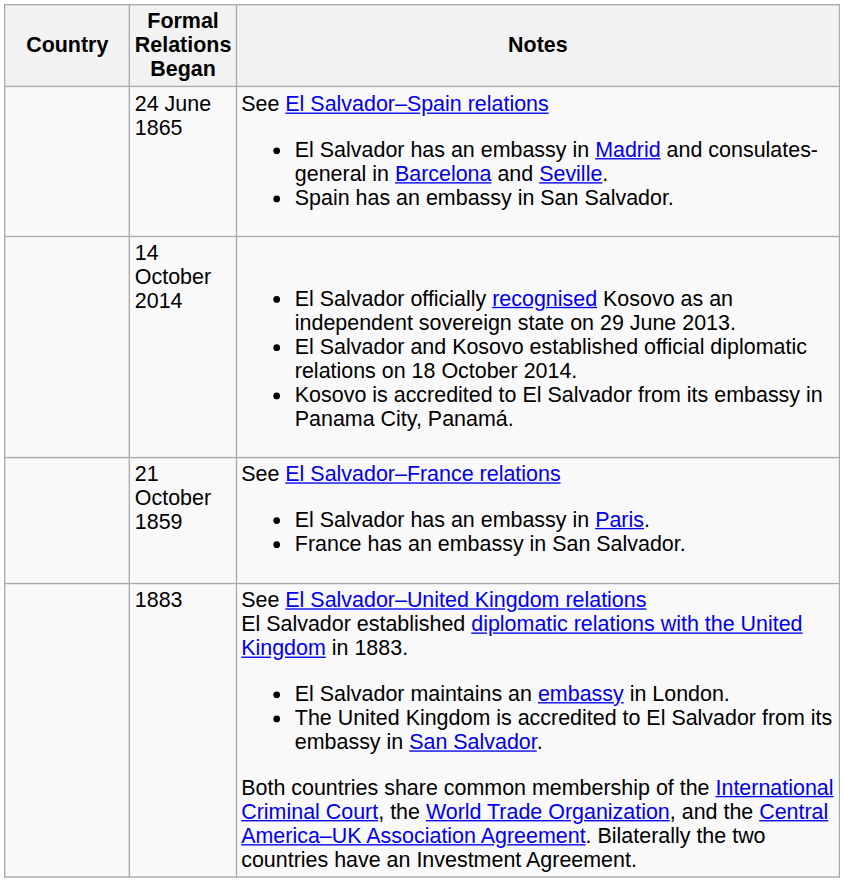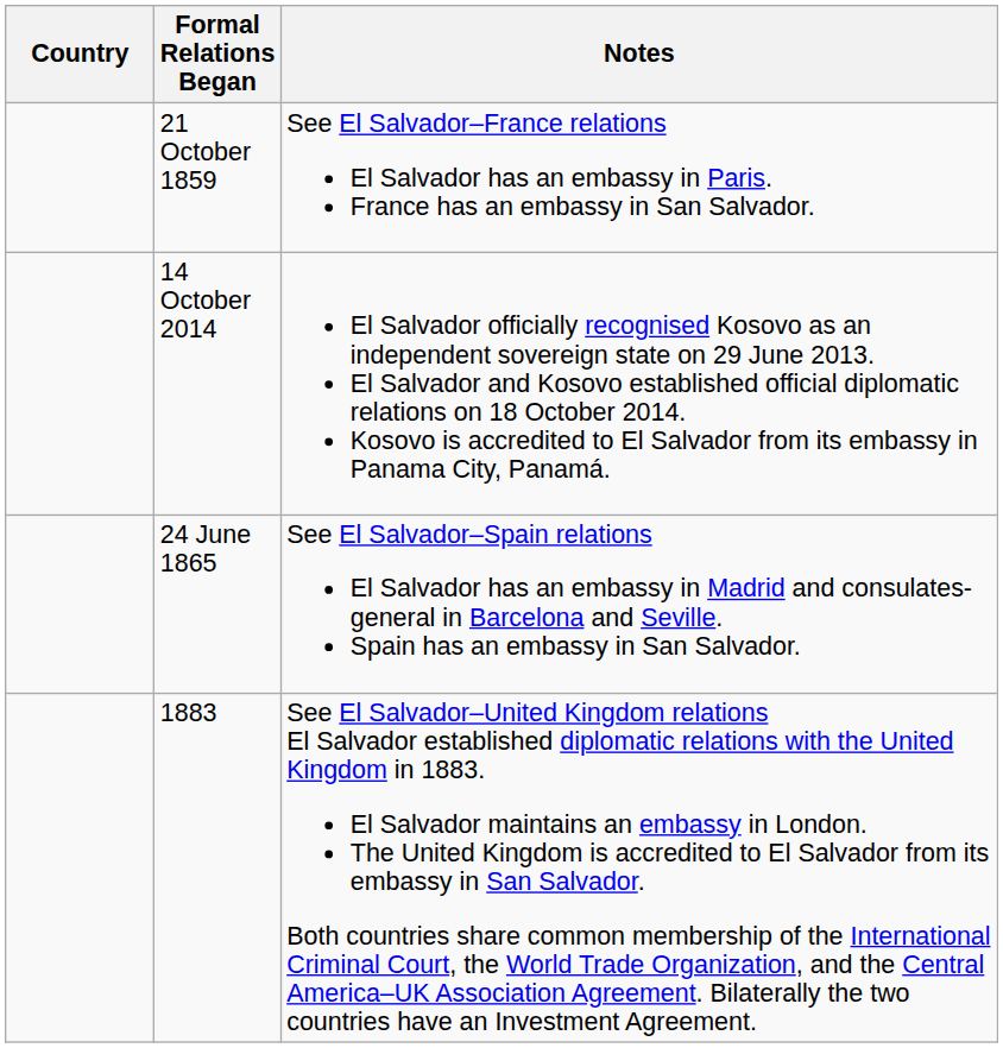rows swapped: 21 October 1859 <-> 24 June 1865
